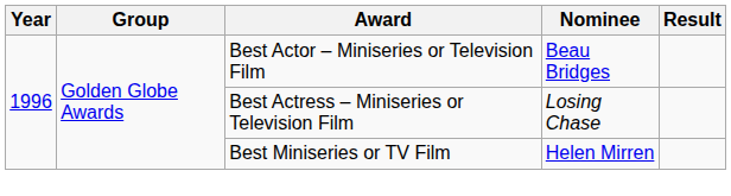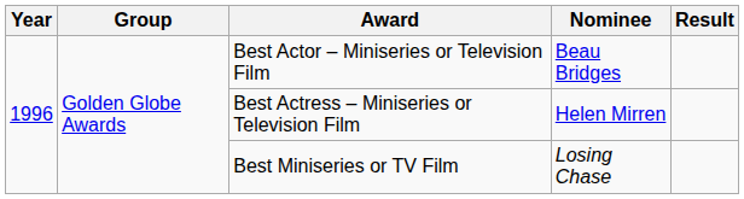Best Actress – Miniseries or Television Film | Nominee: Losing Chase -> Helen Mirren
Best Miniseries or TV Film | Nominee: Helen Mirren -> Losing Chase
